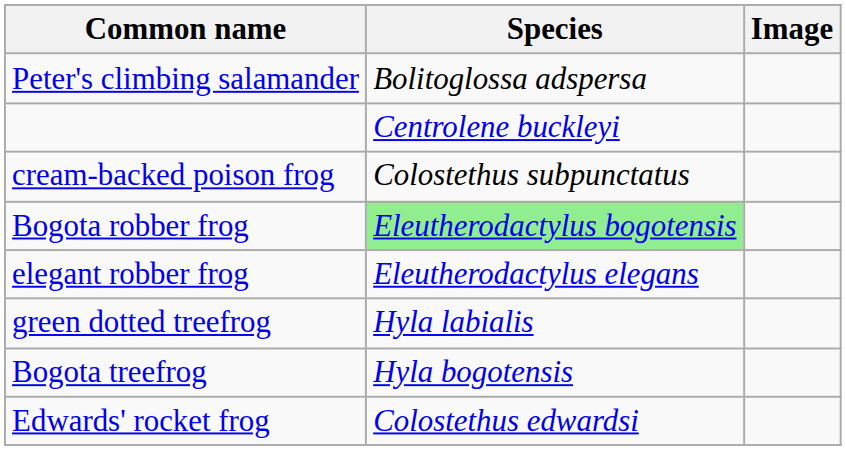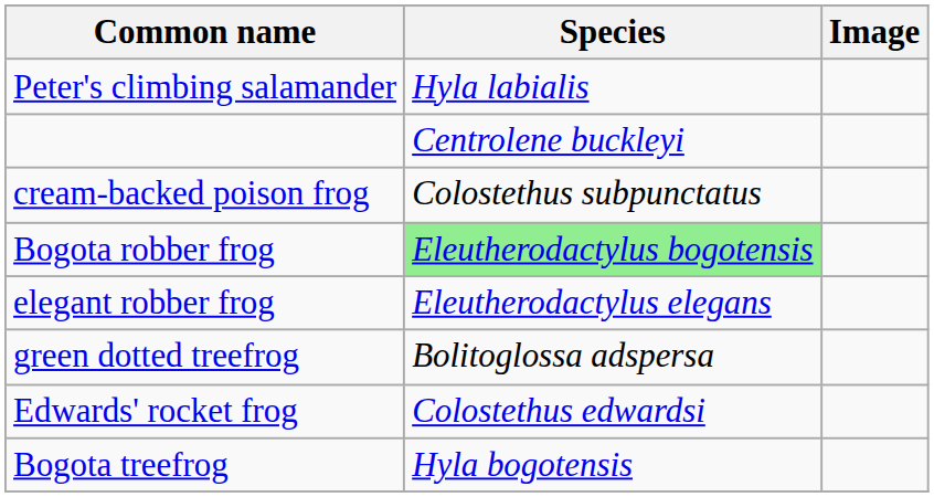Peter's climbing salamander | Species: Bolitoglossa adspersa -> Hyla labialis
green dotted treefrog | Species: Hyla labialis -> Bolitoglossa adspersa
rows swapped: Bogota treefrog <-> Edwards' rocket frog
